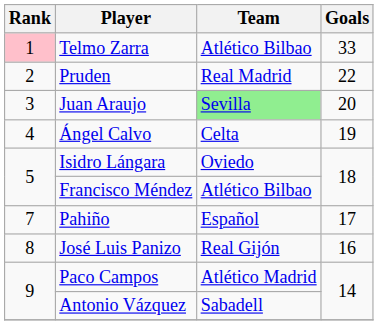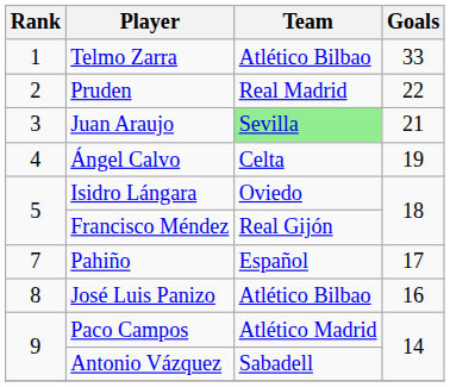Telmo Zarra | Rank: pink background -> no background
Juan Araujo | Goals: 20 -> 21
Francisco Méndez | Team: Atlético Bilbao -> Real Gijón
José Luis Panizo | Team: Real Gijón -> Atlético Bilbao
